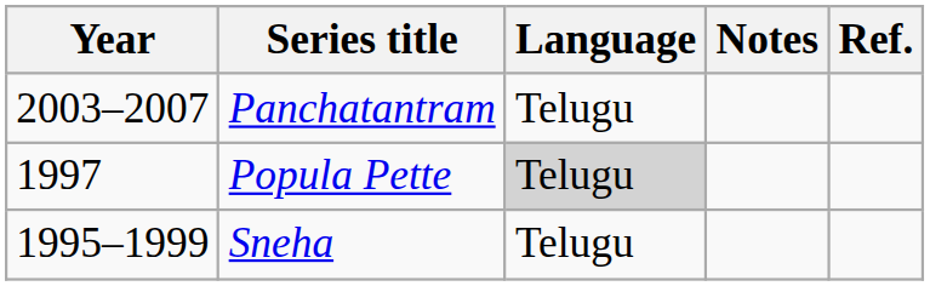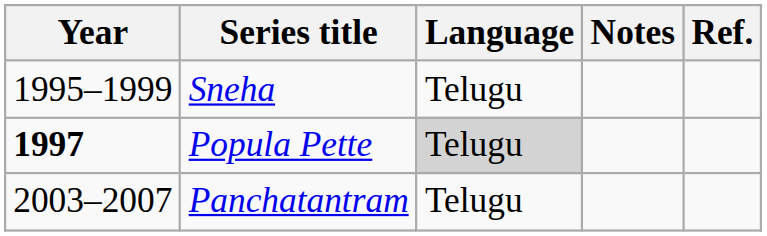rows swapped: Sneha <-> Panchatantram
Popula Pette | Year: normal -> bold
